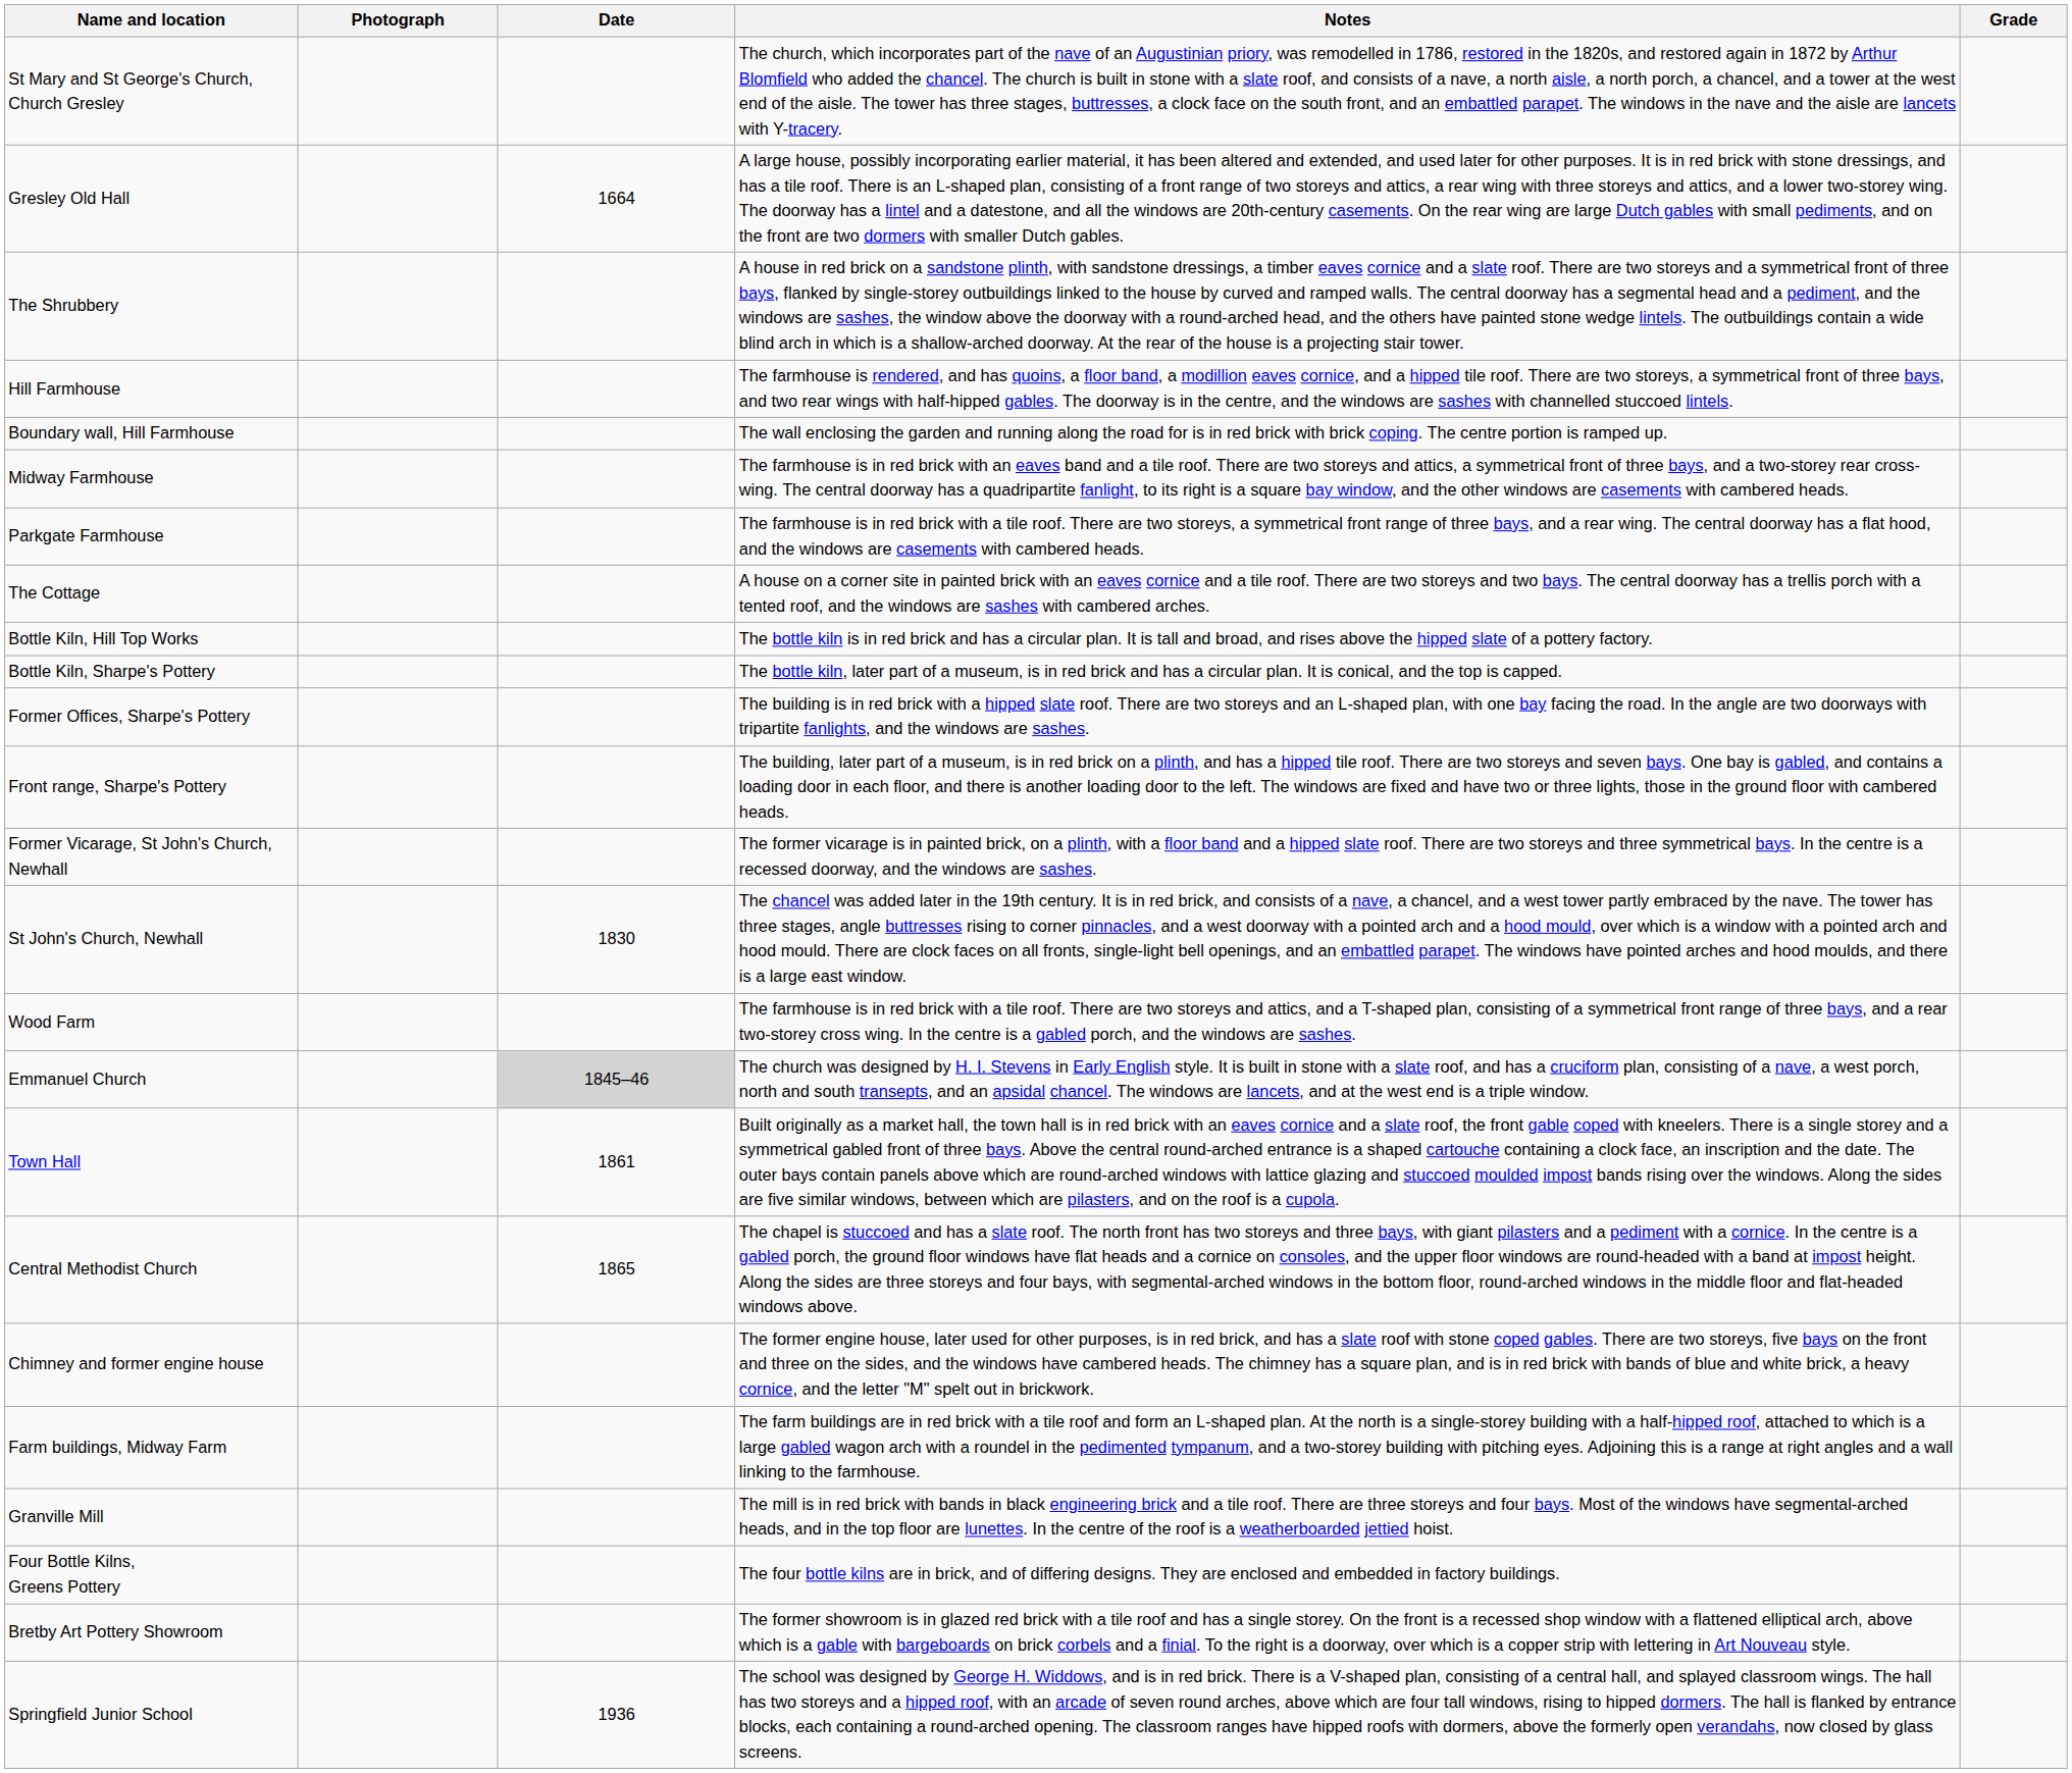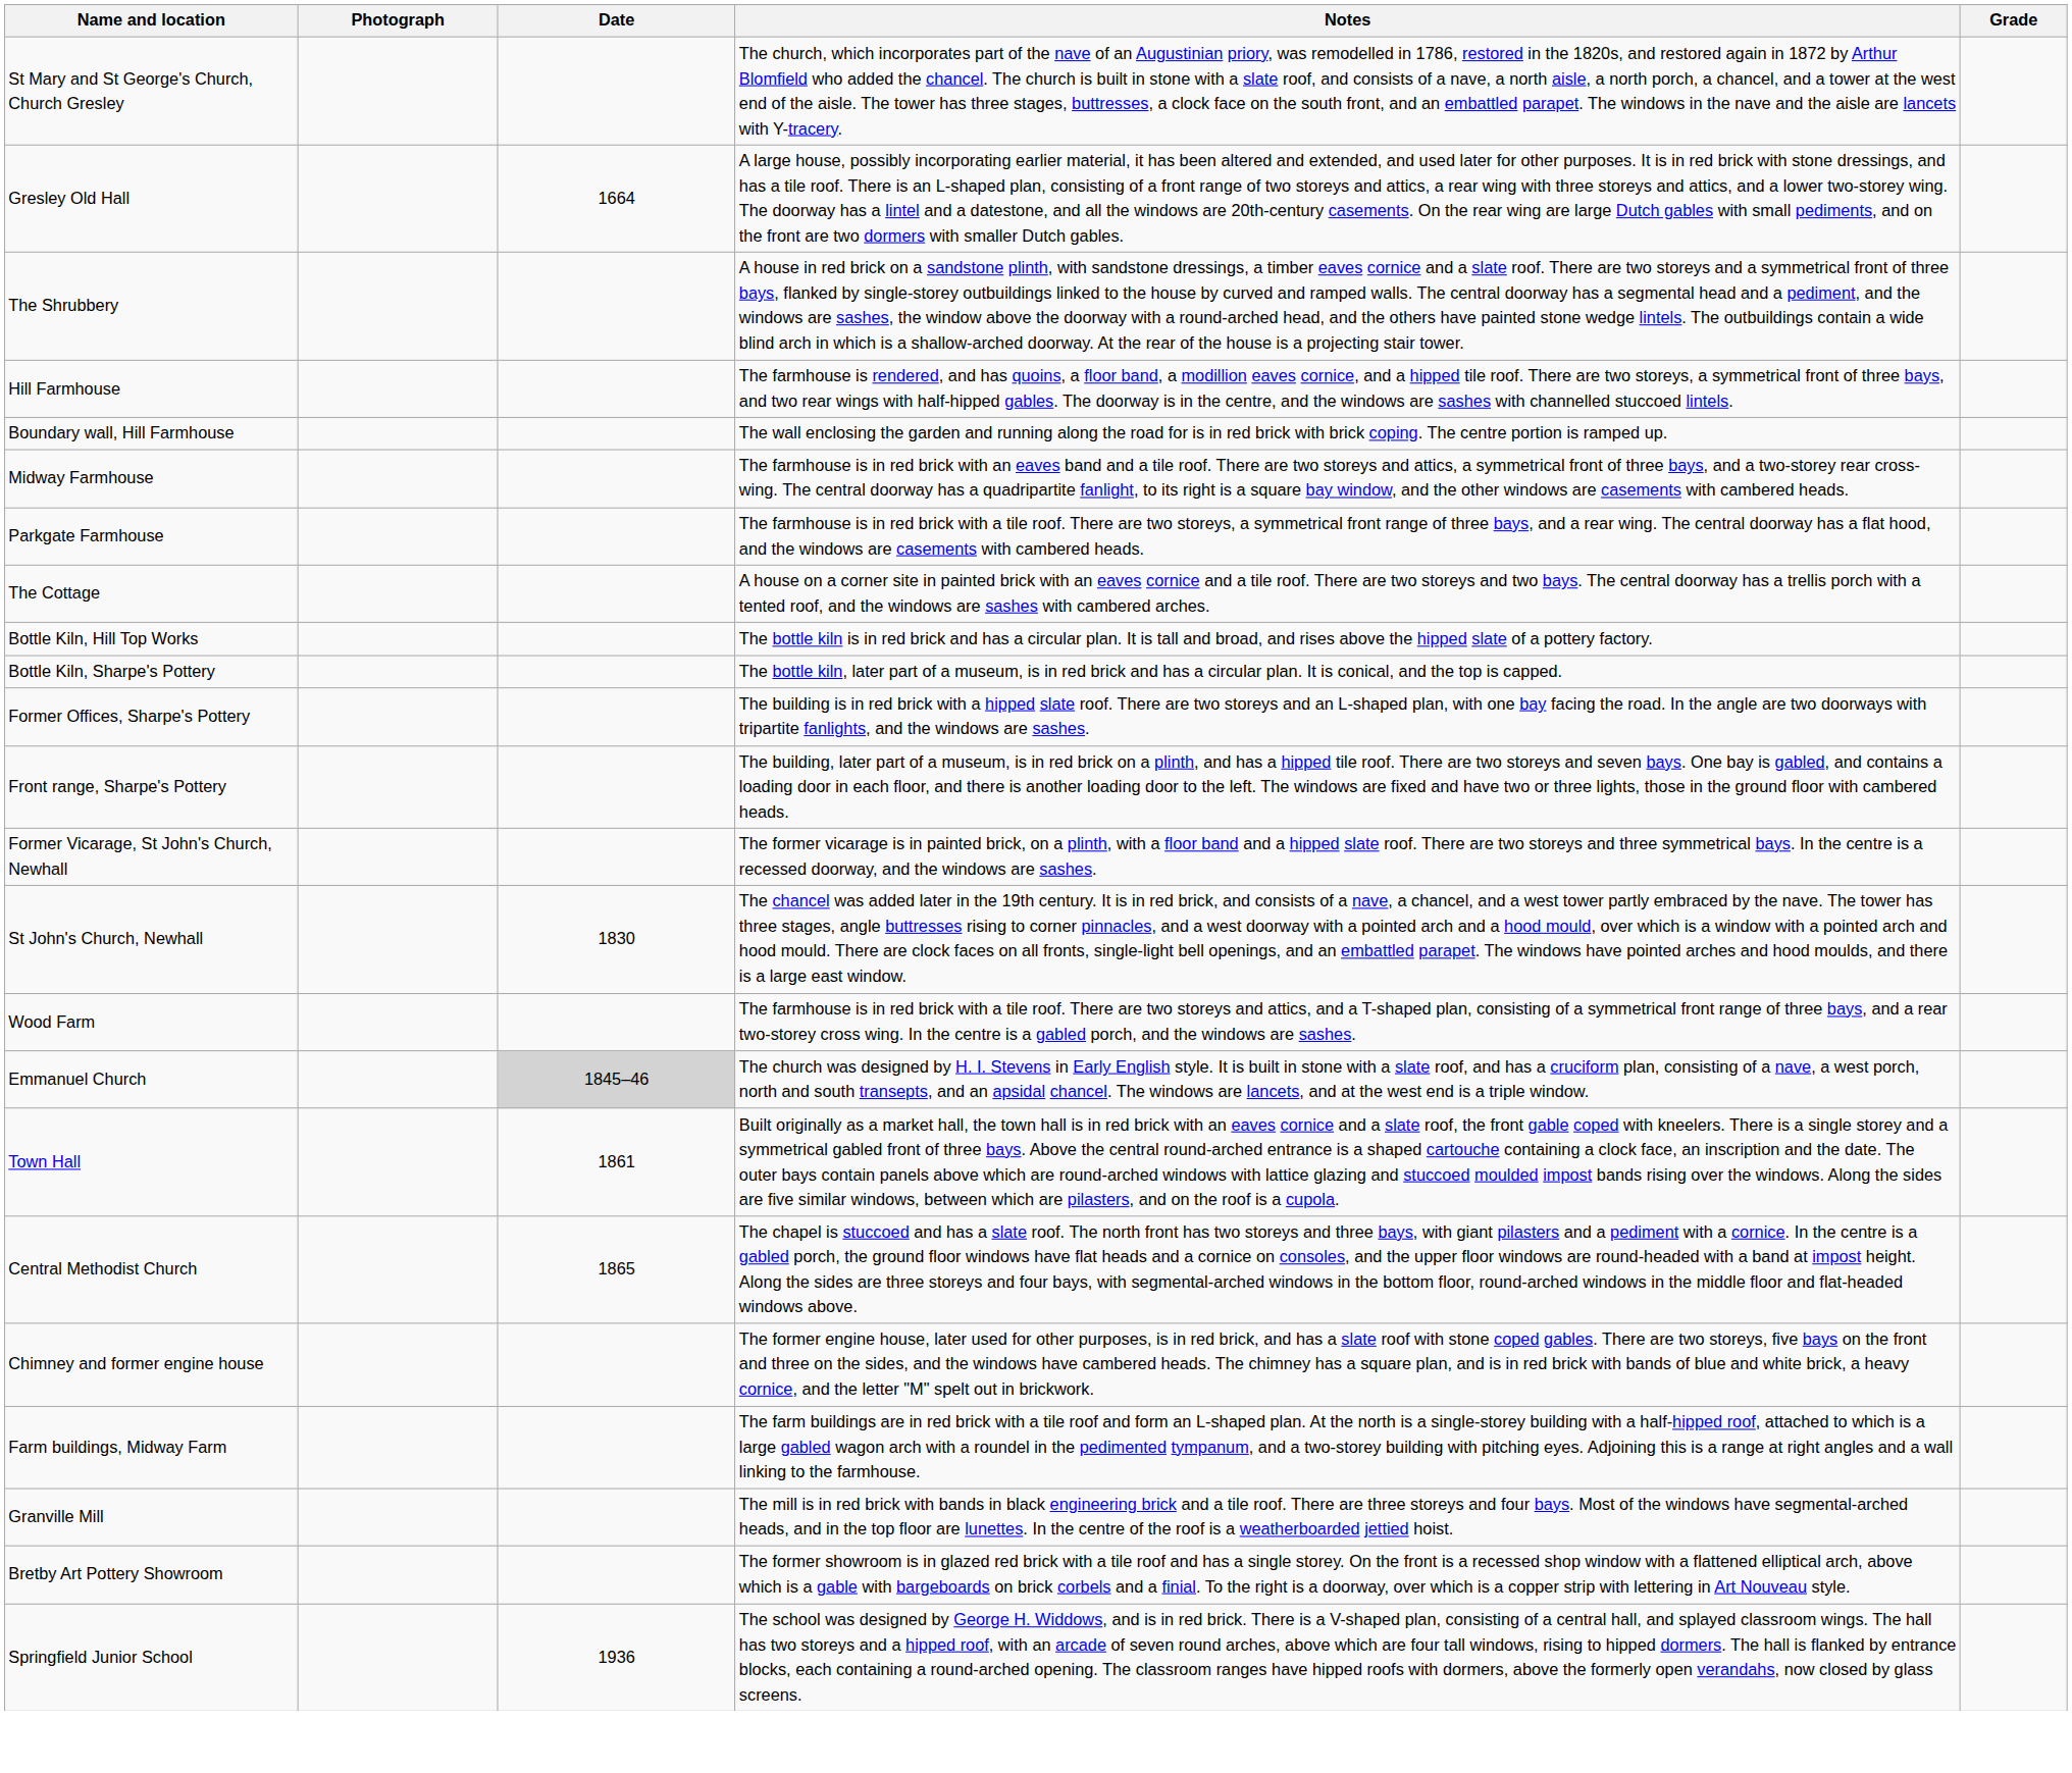- row: Four Bottle Kilns, Greens Pottery | The four bottle kilns are in brick, and of differing designs. They are enclosed and embedded in factory buildings.
